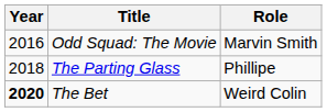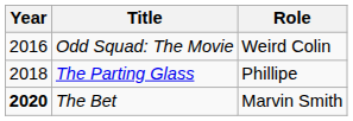Odd Squad: The Movie | Role: Marvin Smith -> Weird Colin
The Bet | Role: Weird Colin -> Marvin Smith
